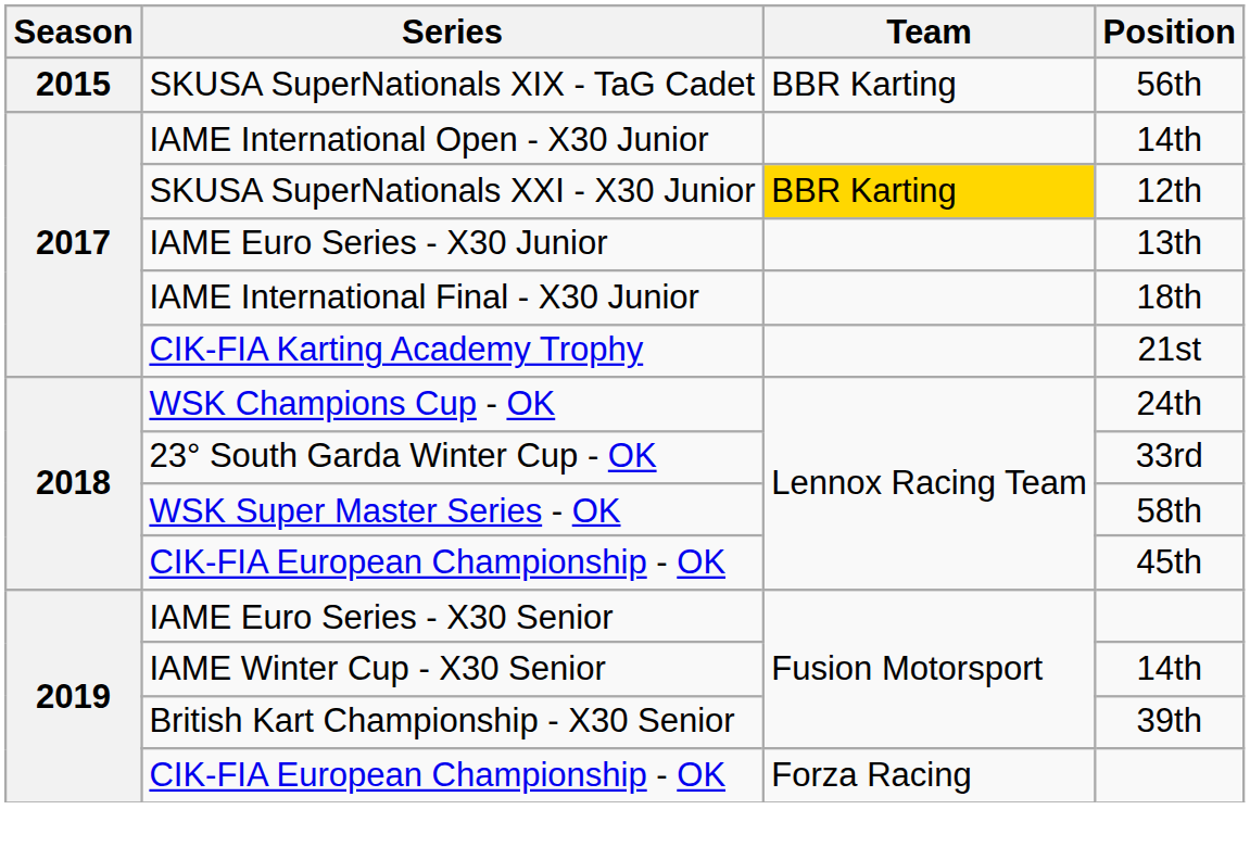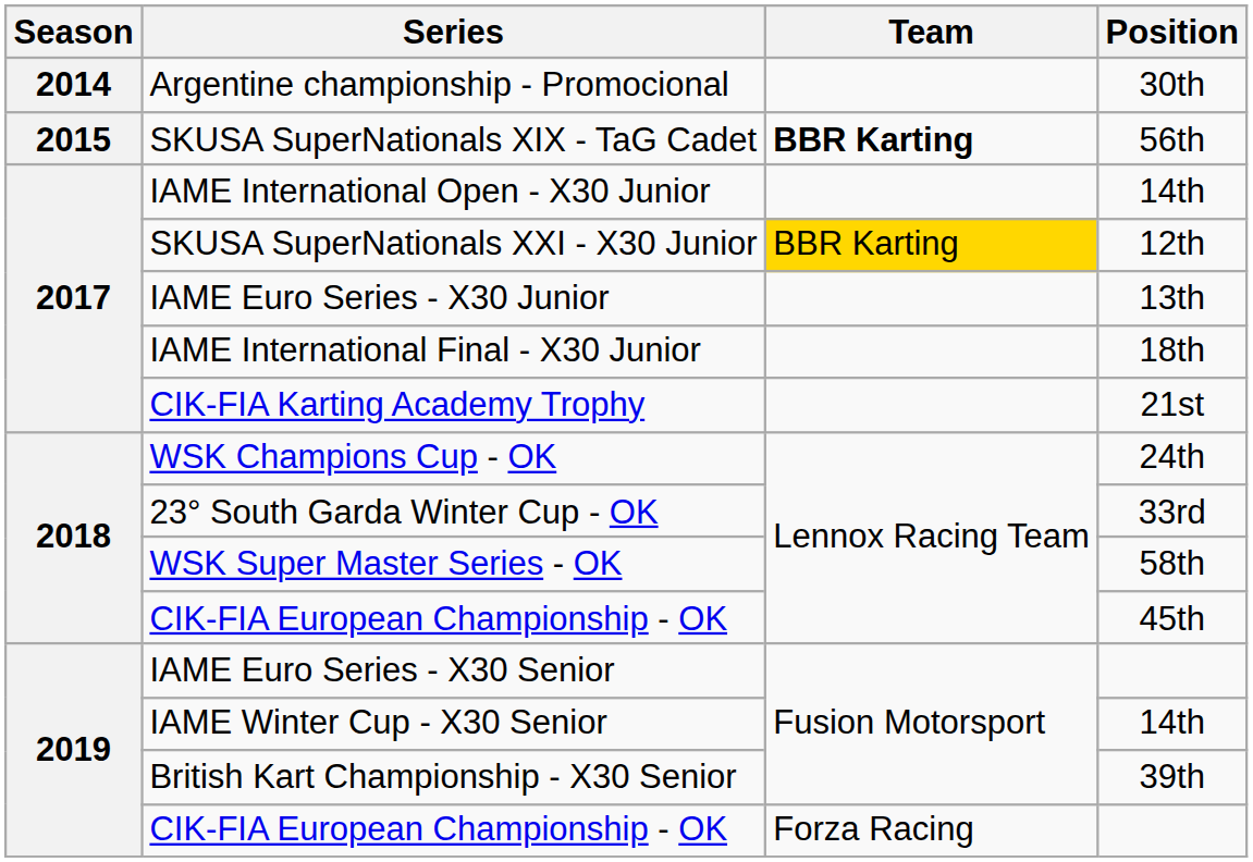+ row: 2014 | Argentine championship - Promocional | 30th
SKUSA SuperNationals XIX - TaG Cadet | Team: normal -> bold
